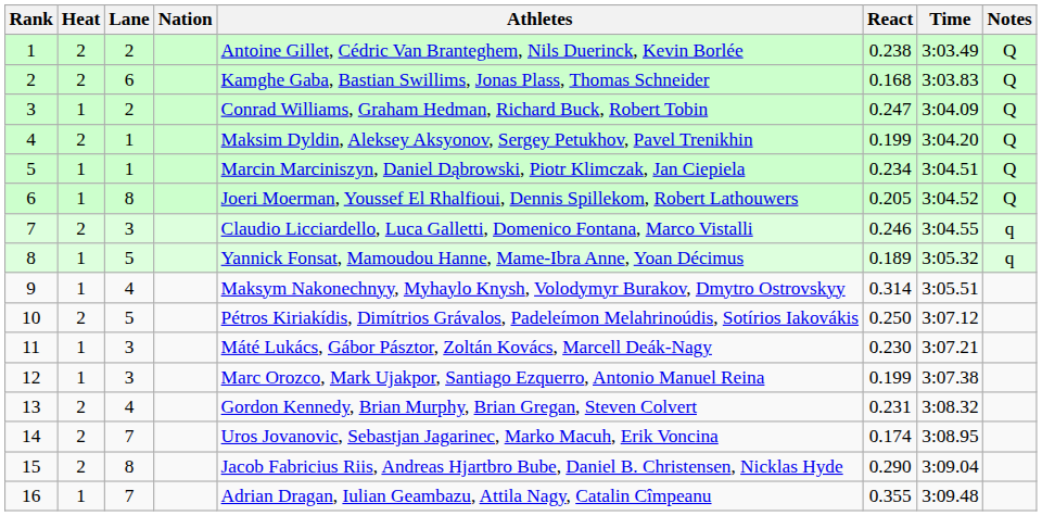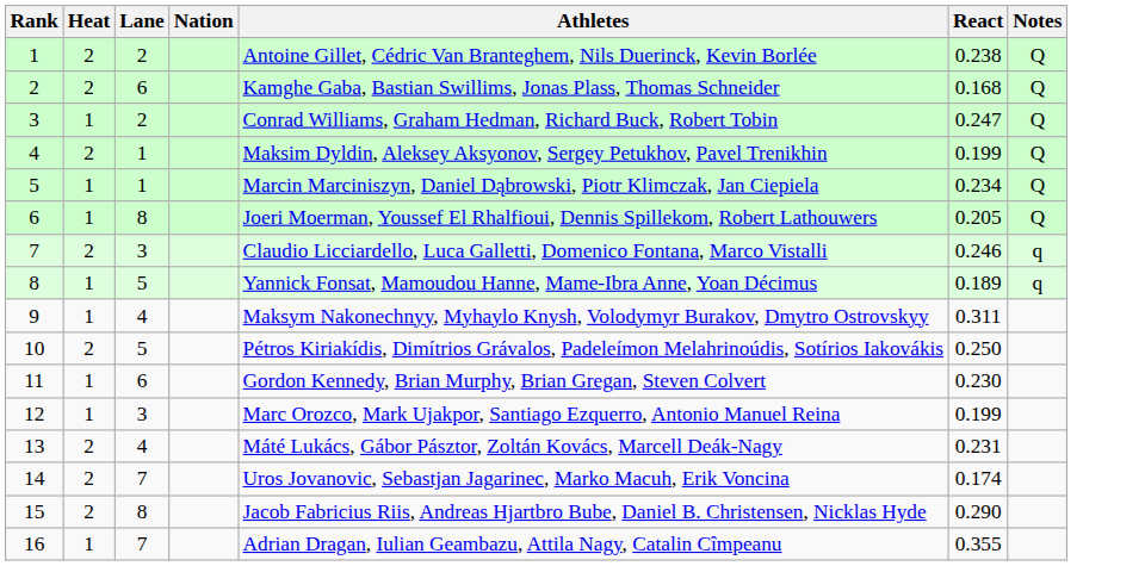- column: Time | 3:03.49 | 3:03.83 | 3:04.09 | 3:04.20 | 3:04.51 | 3:04.52 | 3:04.55 | 3:05.32 | 3:05.51 | 3:07.12 | 3:07.21 | 3:07.38 | 3:08.32 | 3:08.95 | 3:09.04 | 3:09.48
9 | React: 0.314 -> 0.311
11 | Lane: 3 -> 6
11 | Athletes: Máté Lukács, Gábor Pásztor, Zoltán Kovács, Marcell Deák-Nagy -> Gordon Kennedy, Brian Murphy, Brian Gregan, Steven Colvert
13 | Athletes: Gordon Kennedy, Brian Murphy, Brian Gregan, Steven Colvert -> Máté Lukács, Gábor Pásztor, Zoltán Kovács, Marcell Deák-Nagy
